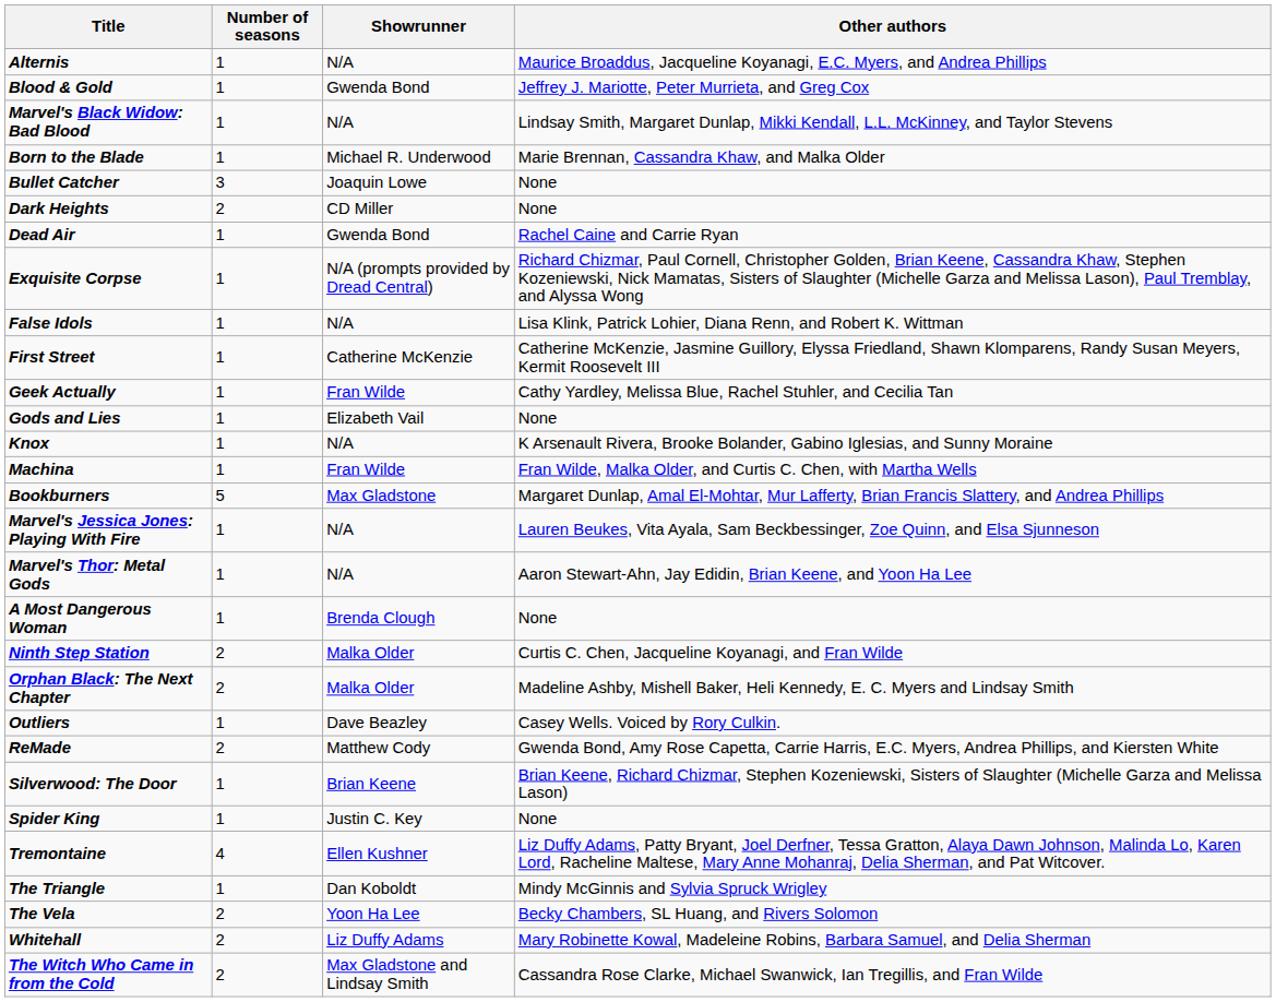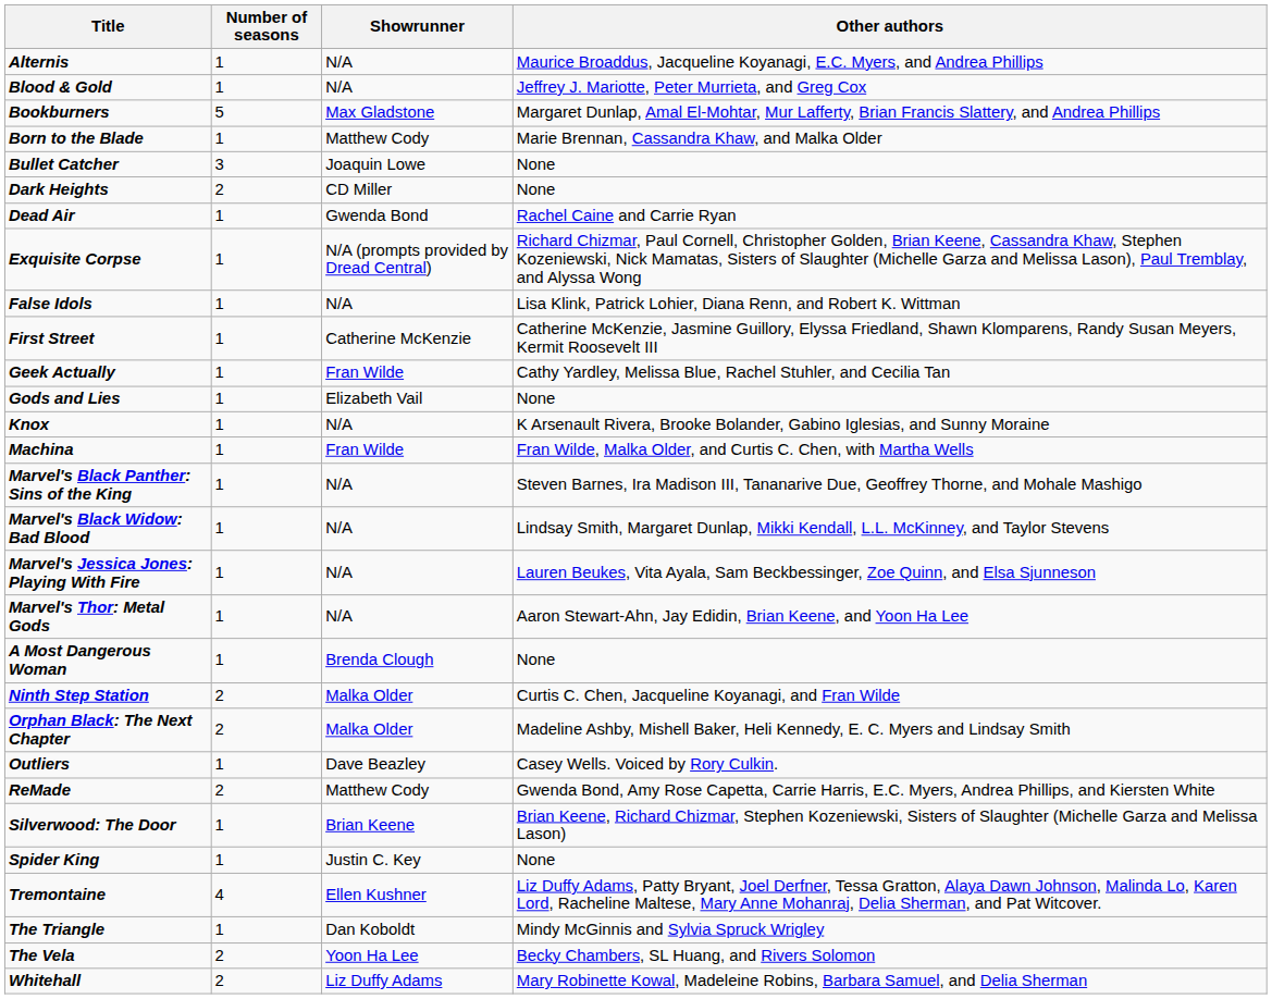Blood & Gold | Showrunner: Gwenda Bond -> N/A
rows swapped: Bookburners <-> Marvel's Black Widow: Bad Blood
Born to the Blade | Showrunner: Michael R. Underwood -> Matthew Cody
+ row: Marvel's Black Panther: Sins of the King | 1 | N/A | Steven Barnes, Ira Madison III, Tananarive Due, Geoffrey Thorne, and Mohale Mashigo
- row: The Witch Who Came in from the Cold | 2 | Max Gladstone and Lindsay Smith | Cassandra Rose Clarke, Michael Swanwick, Ian Tregillis, and Fran Wilde
